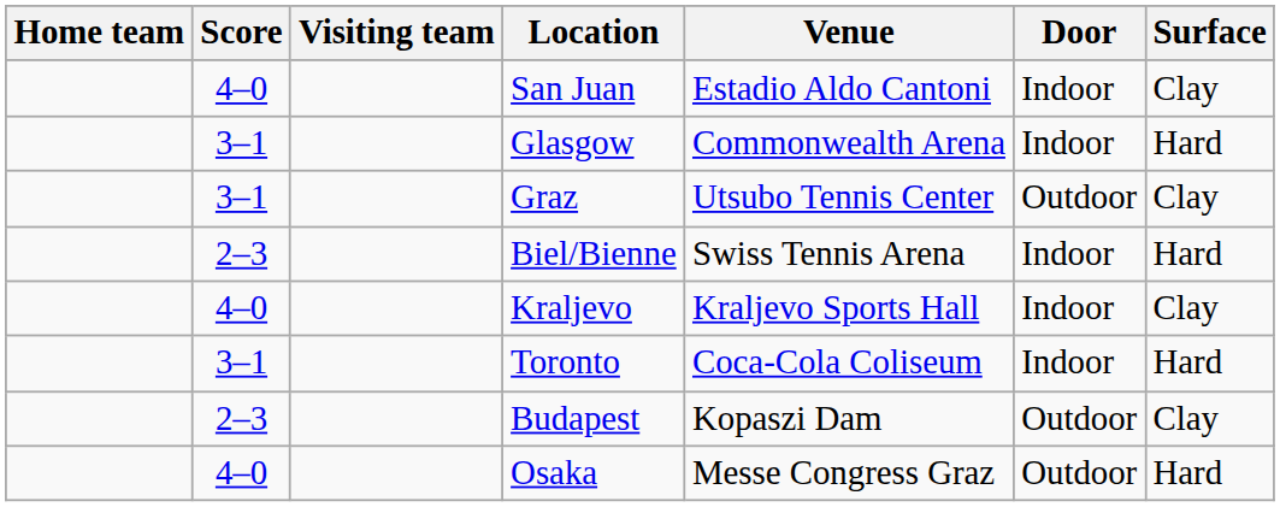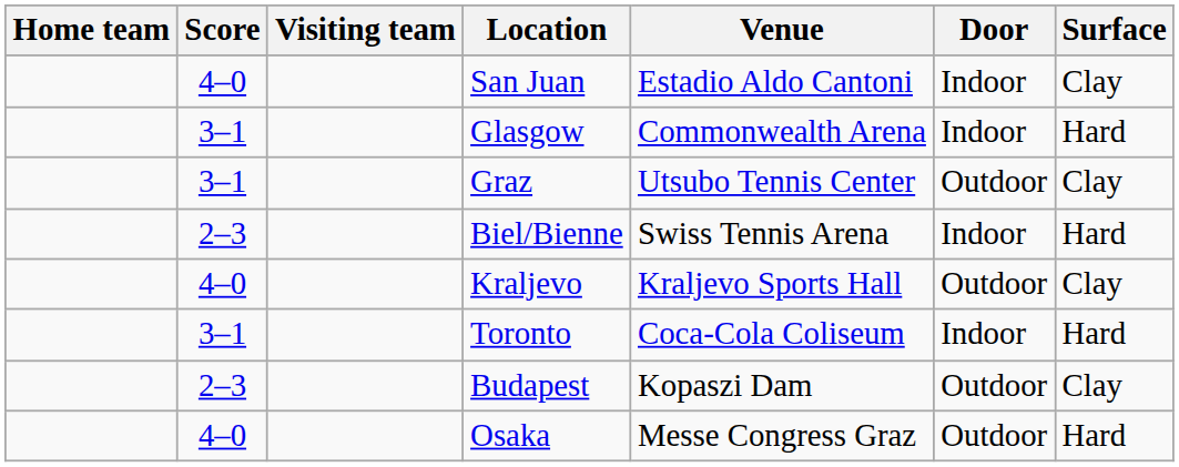Kraljevo | Door: Indoor -> Outdoor
